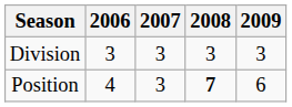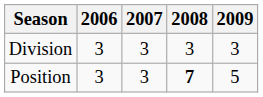Position | 2006: 4 -> 3
Position | 2009: 6 -> 5
